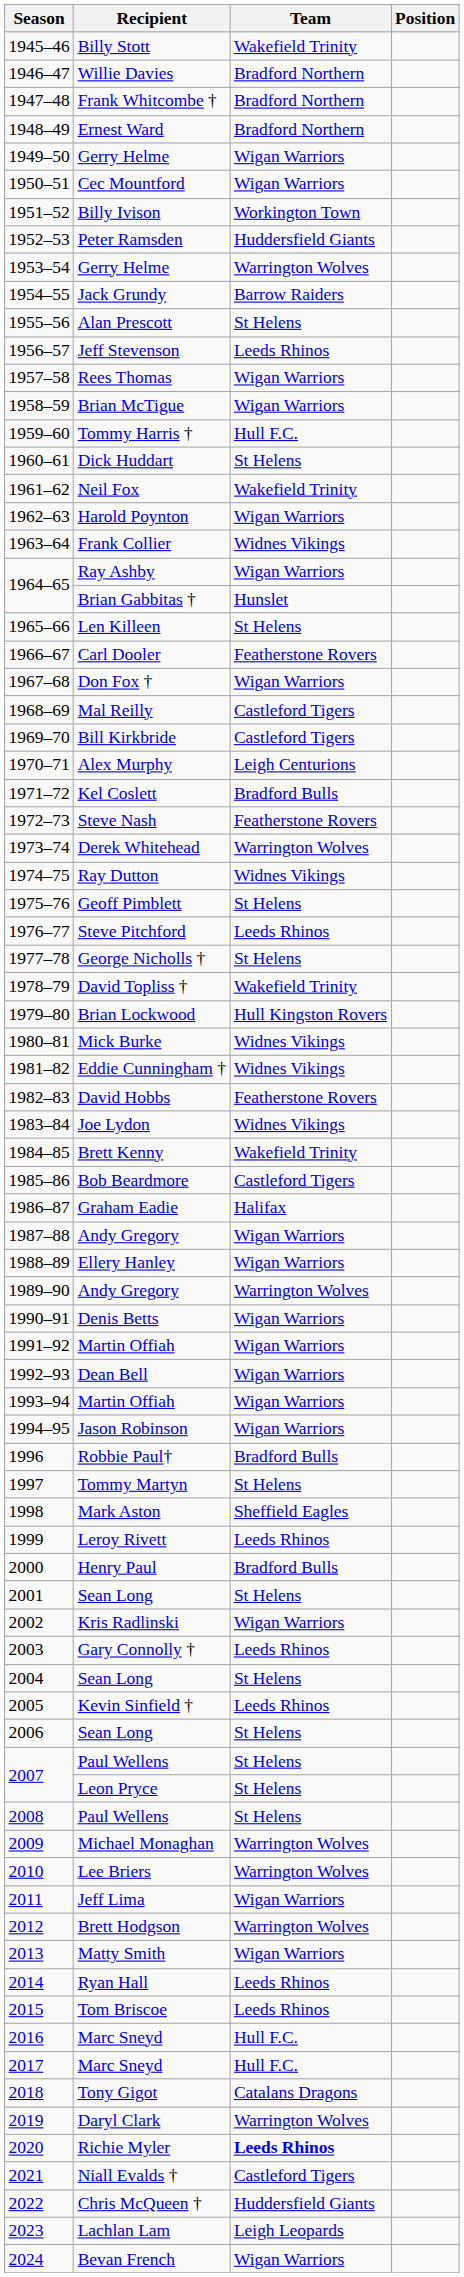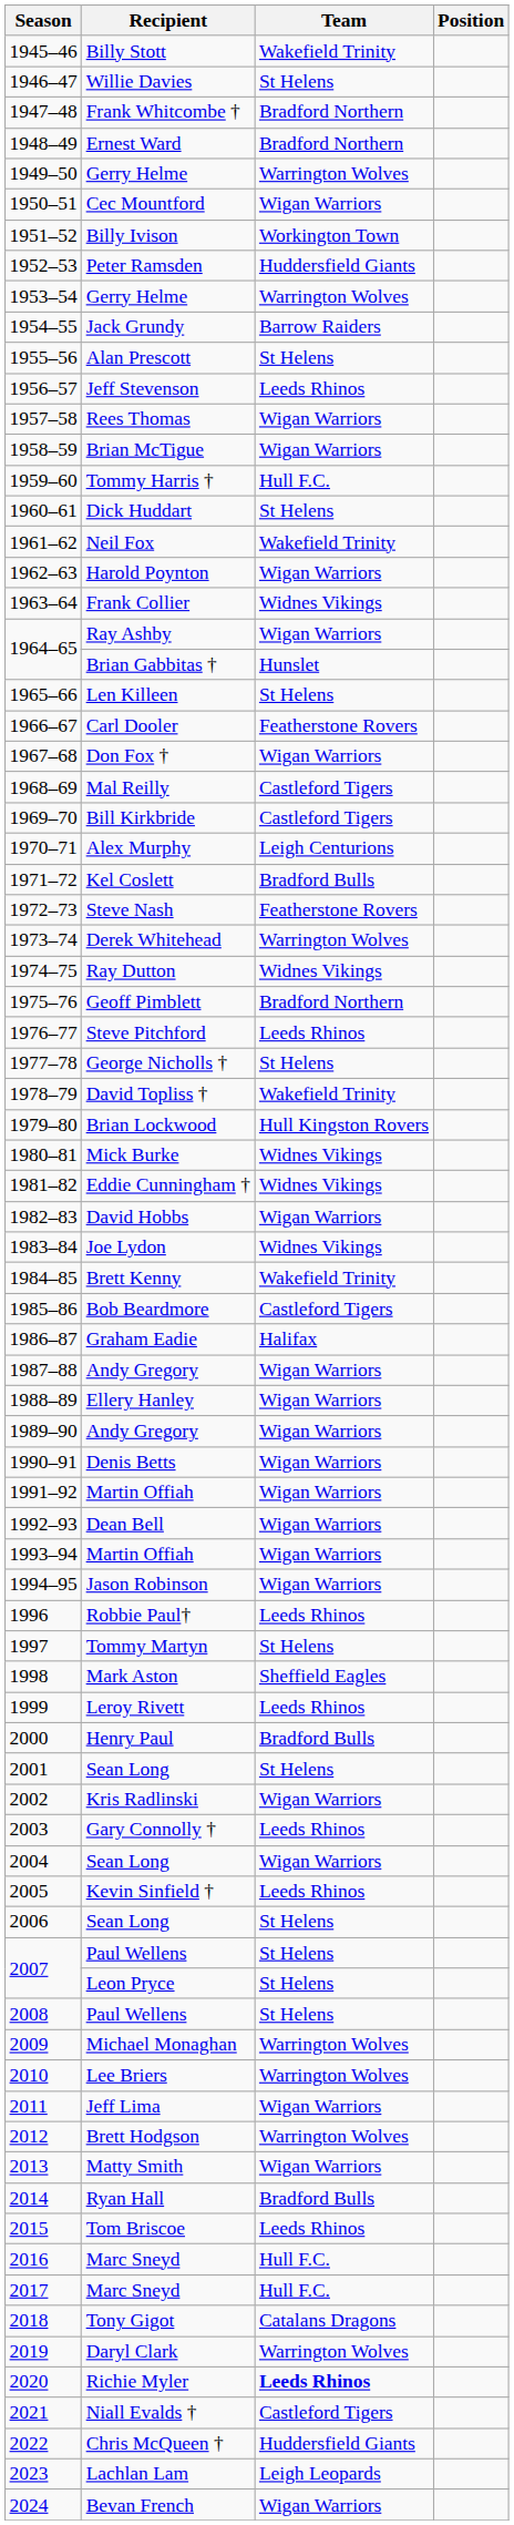Willie Davies | Team: Bradford Northern -> St Helens
1949–50 / Gerry Helme | Team: Wigan Warriors -> Warrington Wolves
Geoff Pimblett | Team: St Helens -> Bradford Northern
David Hobbs | Team: Featherstone Rovers -> Wigan Warriors
1989–90 / Andy Gregory | Team: Warrington Wolves -> Wigan Warriors
Robbie Paul† | Team: Bradford Bulls -> Leeds Rhinos
2004 / Sean Long | Team: St Helens -> Wigan Warriors
Ryan Hall | Team: Leeds Rhinos -> Bradford Bulls
